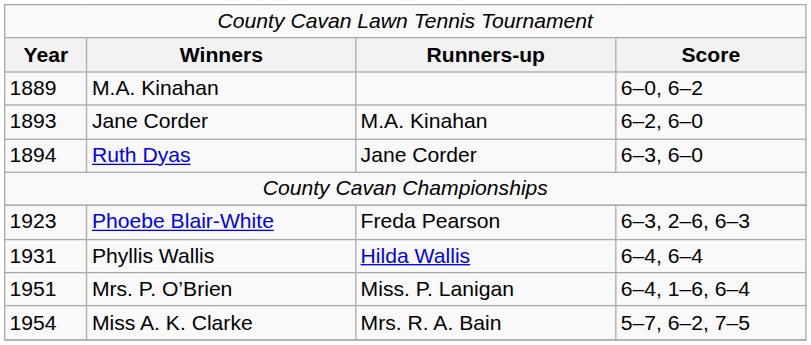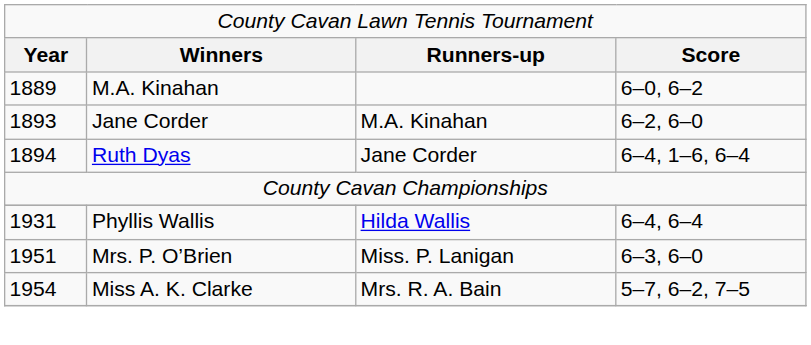Ruth Dyas | column 4: 6–3, 6–0 -> 6–4, 1–6, 6–4
- row: 1923 | Phoebe Blair-White | Freda Pearson | 6–3, 2–6, 6–3
Mrs. P. O’Brien | column 4: 6–4, 1–6, 6–4 -> 6–3, 6–0
